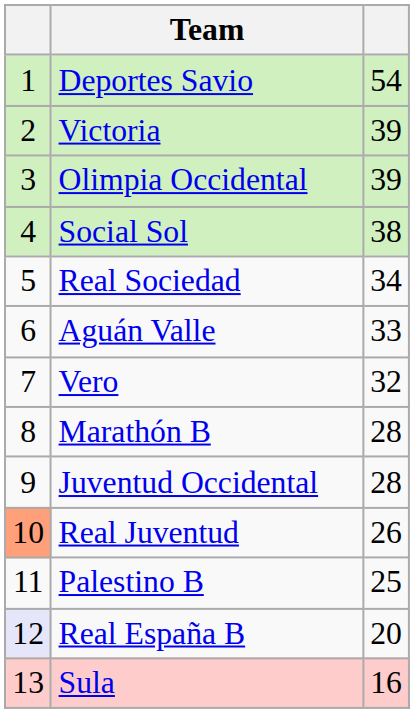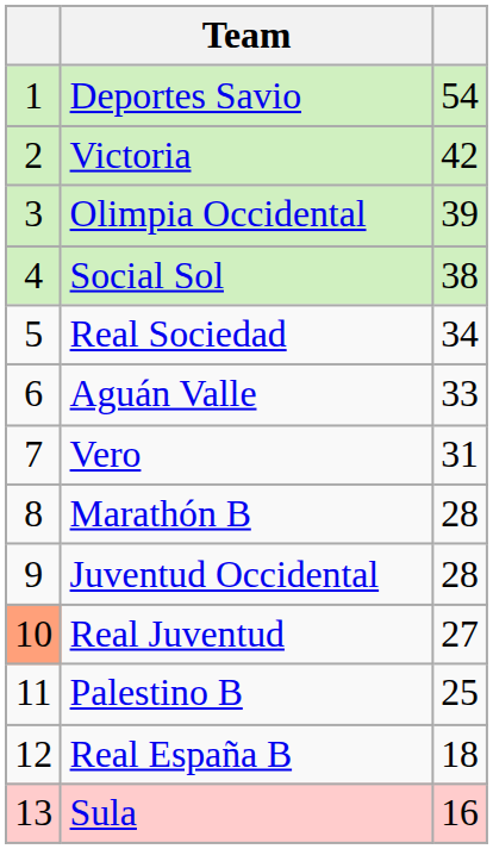Victoria | column 3: 39 -> 42
Vero | column 3: 32 -> 31
Real Juventud | column 3: 26 -> 27
Real España B | column 1: lavender background -> no background
Real España B | column 3: 20 -> 18
